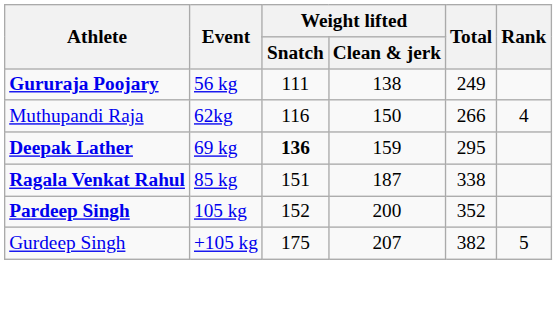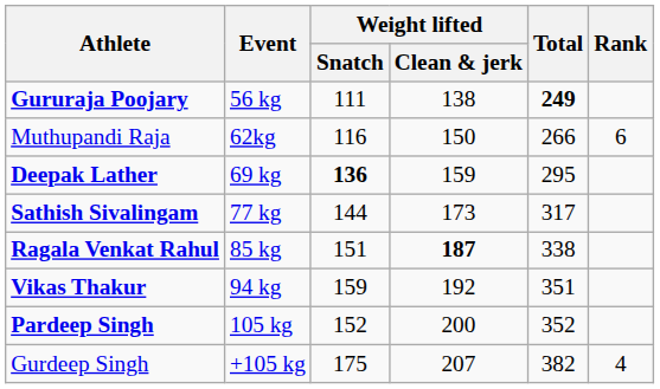Gururaja Poojary | Total: normal -> bold
Muthupandi Raja | Rank: 4 -> 6
+ row: Sathish Sivalingam | 77 kg | 144 | 173 | 317
Ragala Venkat Rahul | Weight lifted / Clean & jerk: normal -> bold
+ row: Vikas Thakur | 94 kg | 159 | 192 | 351
Gurdeep Singh | Rank: 5 -> 4
